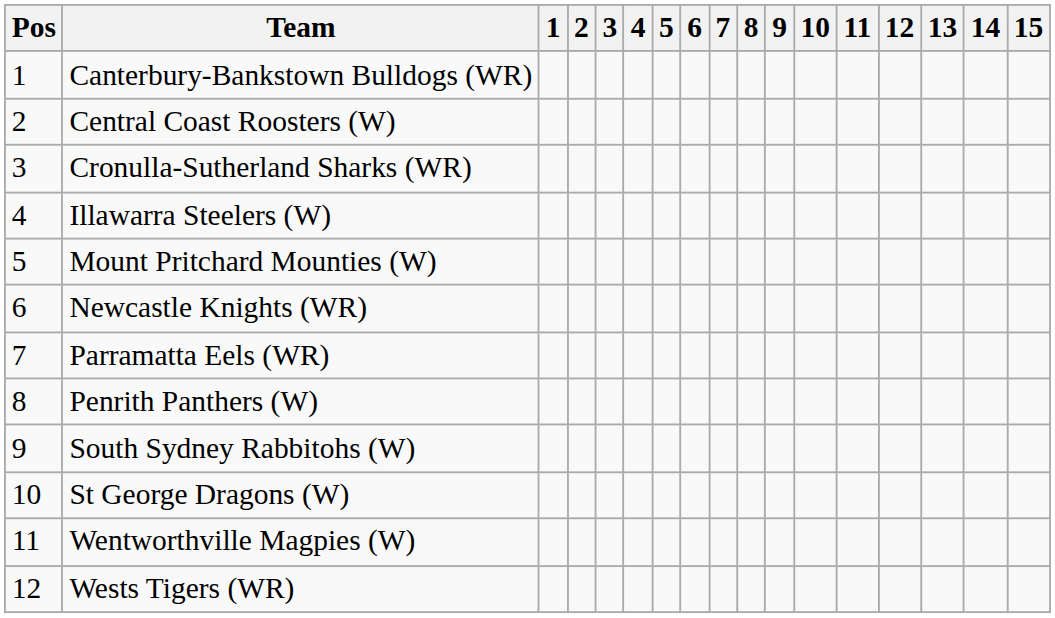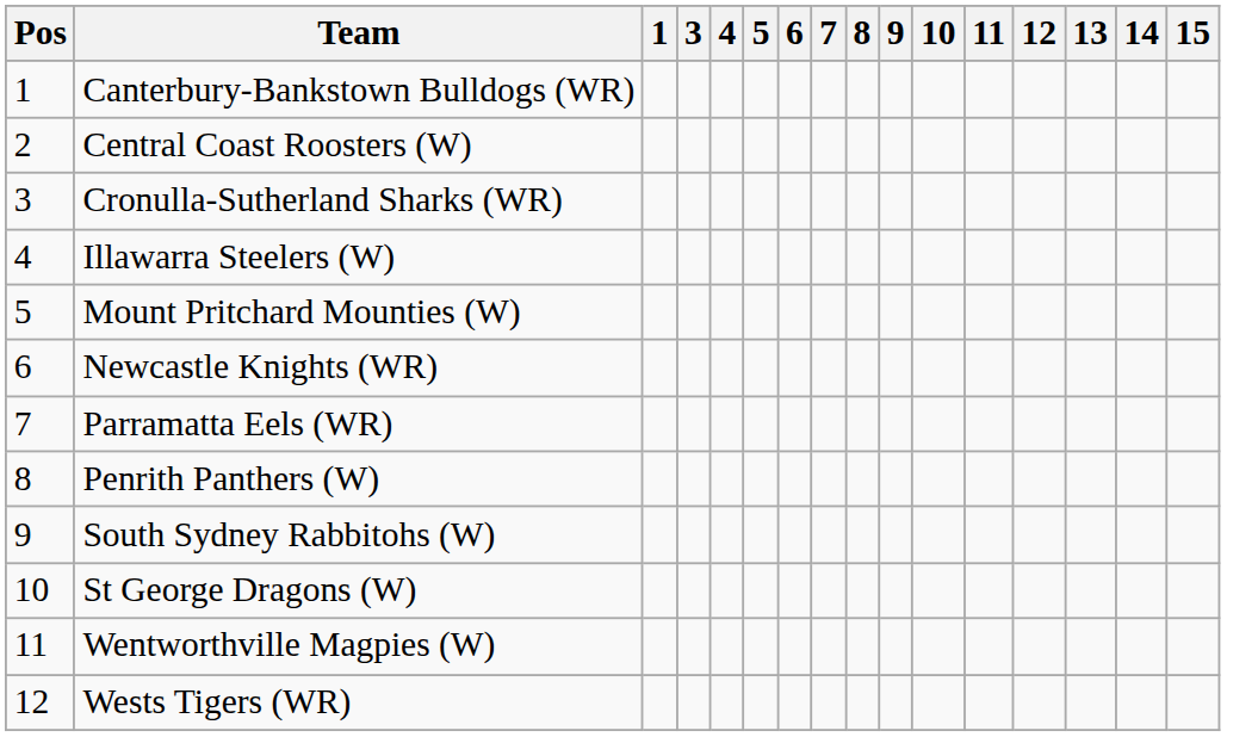- column: 2
